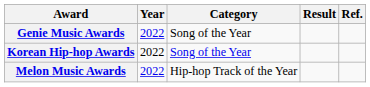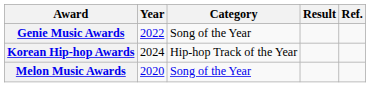Korean Hip-hop Awards | Year: 2022 -> 2024
Korean Hip-hop Awards | Category: Song of the Year -> Hip-hop Track of the Year
Melon Music Awards | Year: 2022 -> 2020
Melon Music Awards | Category: Hip-hop Track of the Year -> Song of the Year
